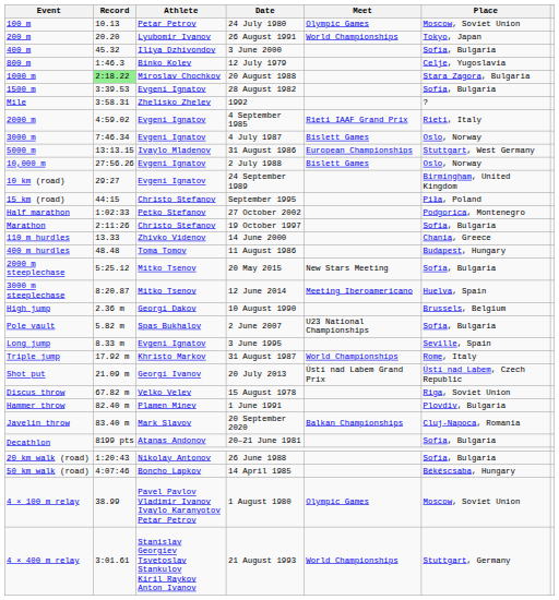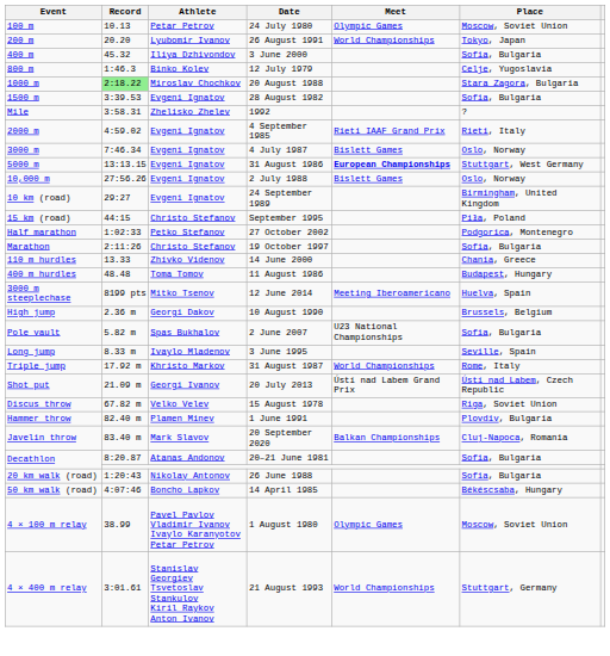31 August 1986 | Athlete: Ivaylo Mladenov -> Evgeni Ignatov
31 August 1986 | Meet: normal -> bold
- row: 2000 m steeplechase | 5:25.12 | Mitko Tsenov | 20 May 2015 | New Stars Meeting | Sofia, Bulgaria
12 June 2014 | Record: 8:20.87 -> 8199 pts
3 June 1995 | Athlete: Evgeni Ignatov -> Ivaylo Mladenov
20–21 June 1981 | Record: 8199 pts -> 8:20.87
